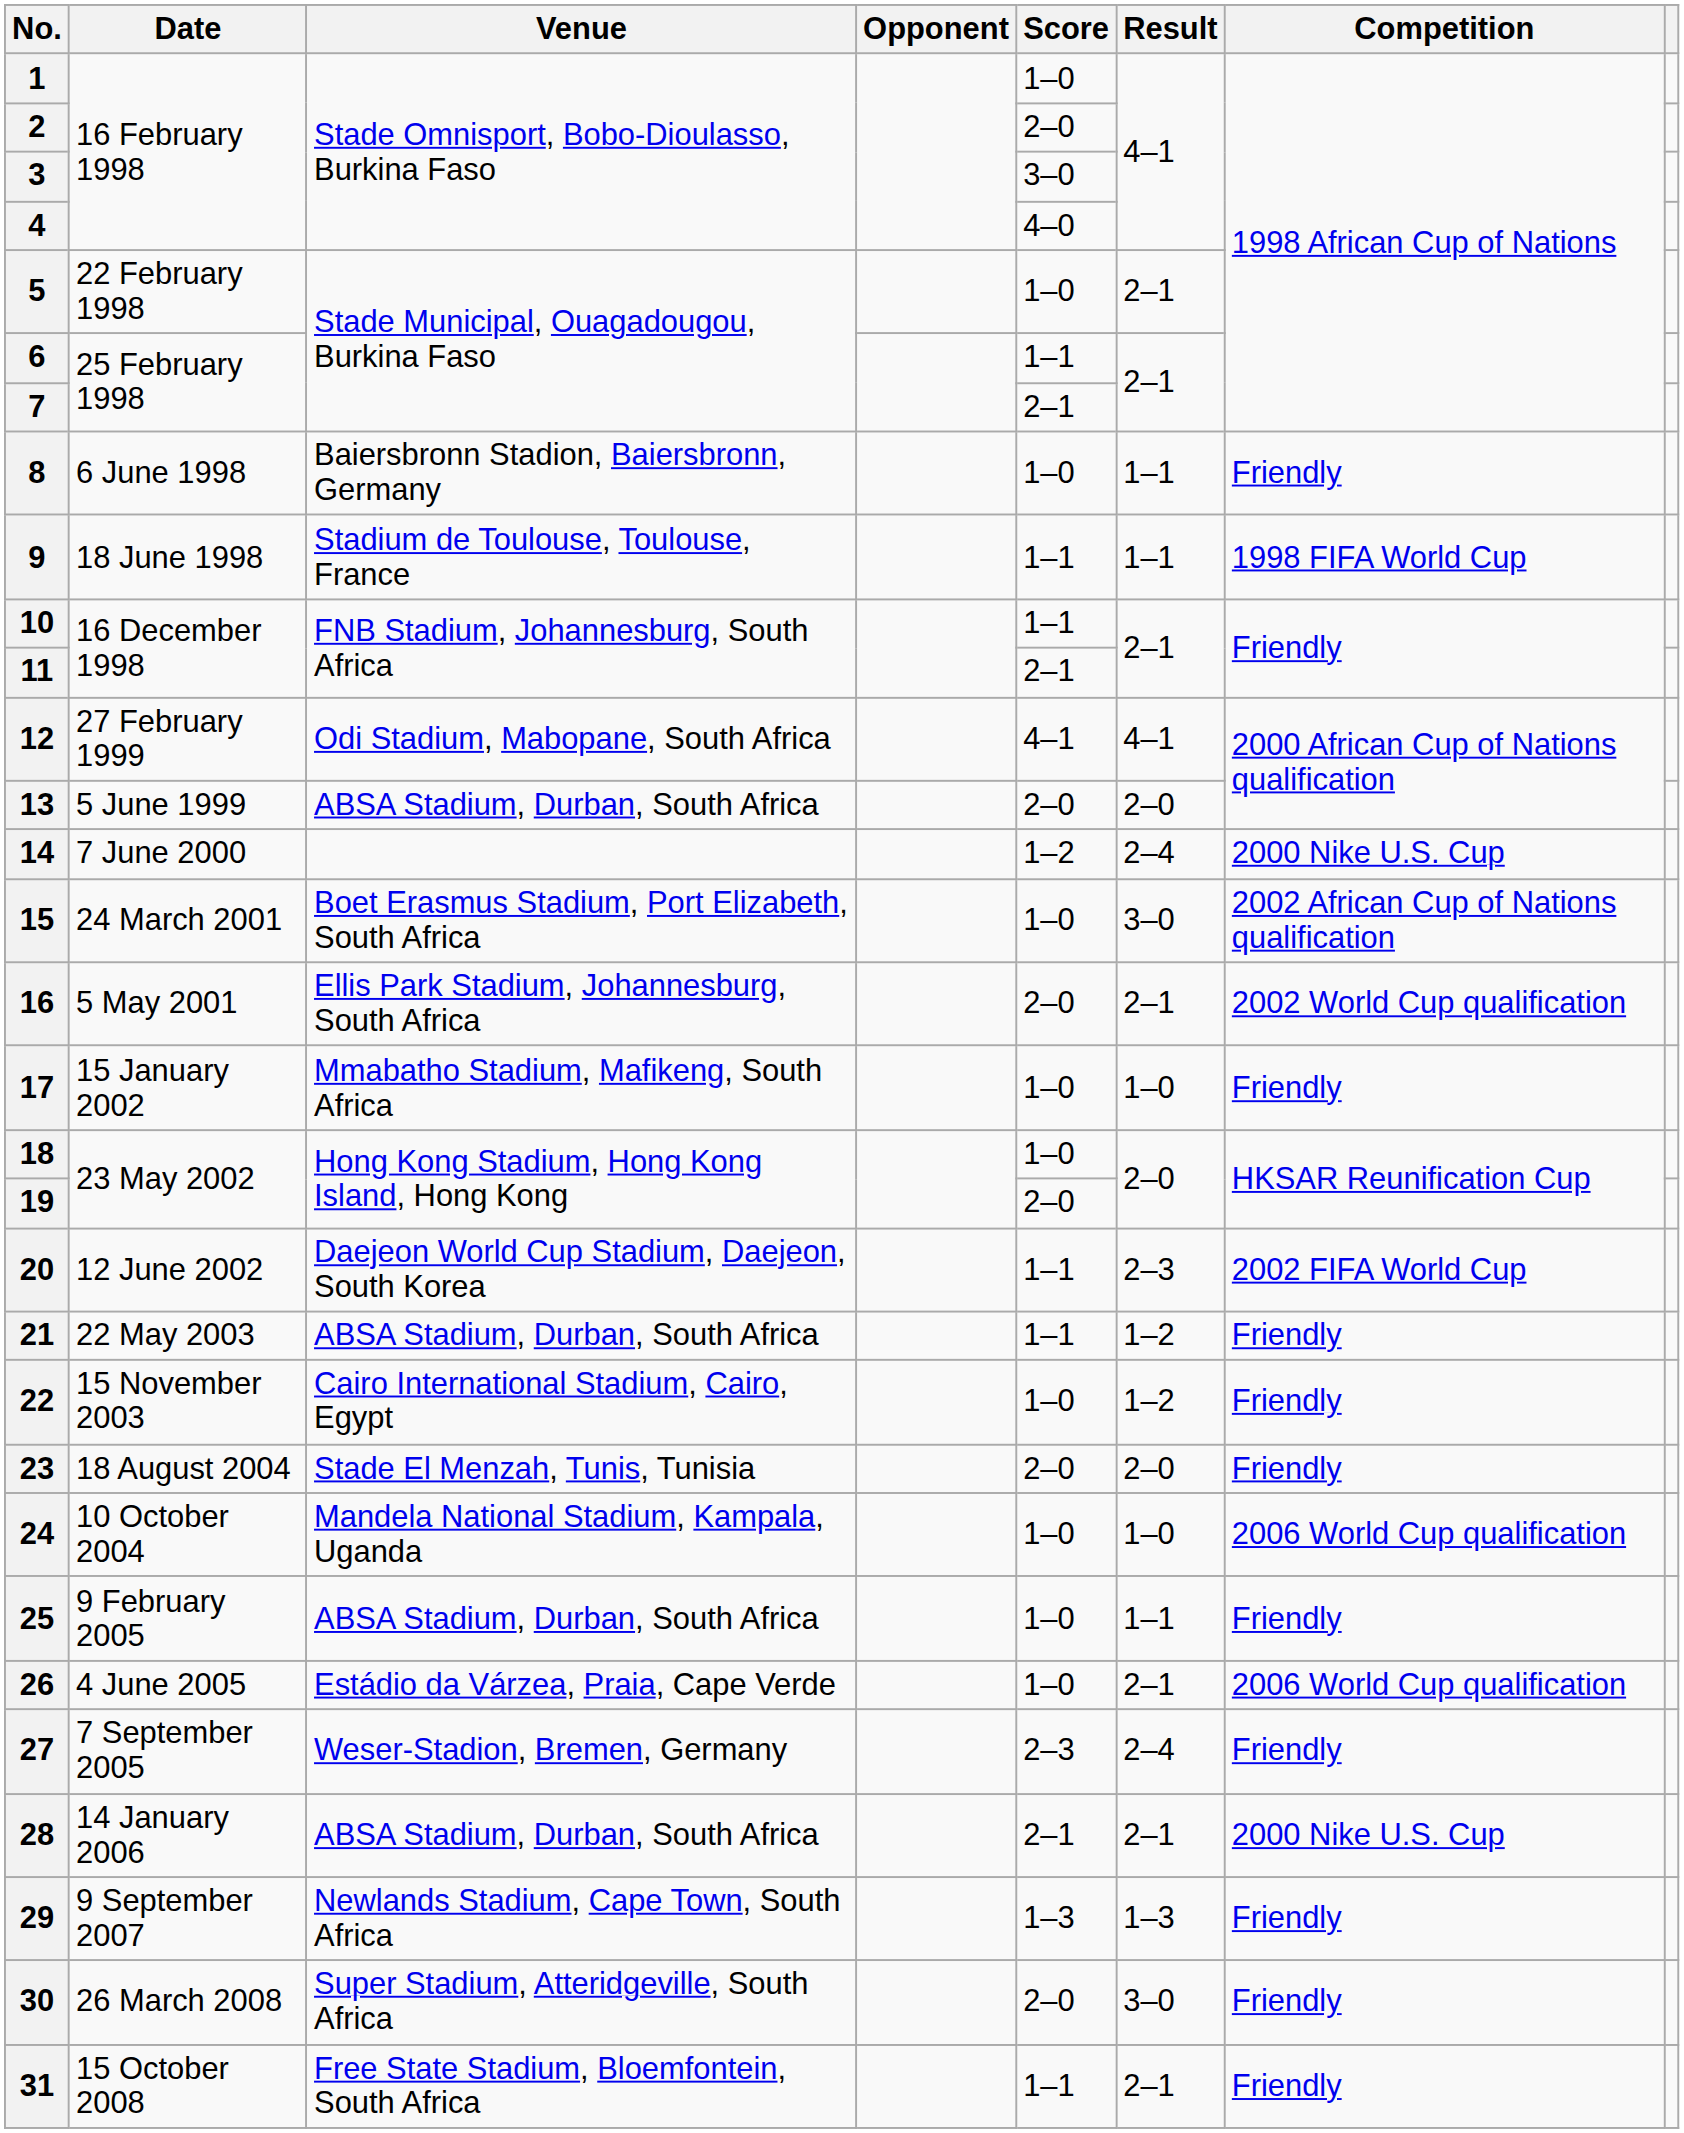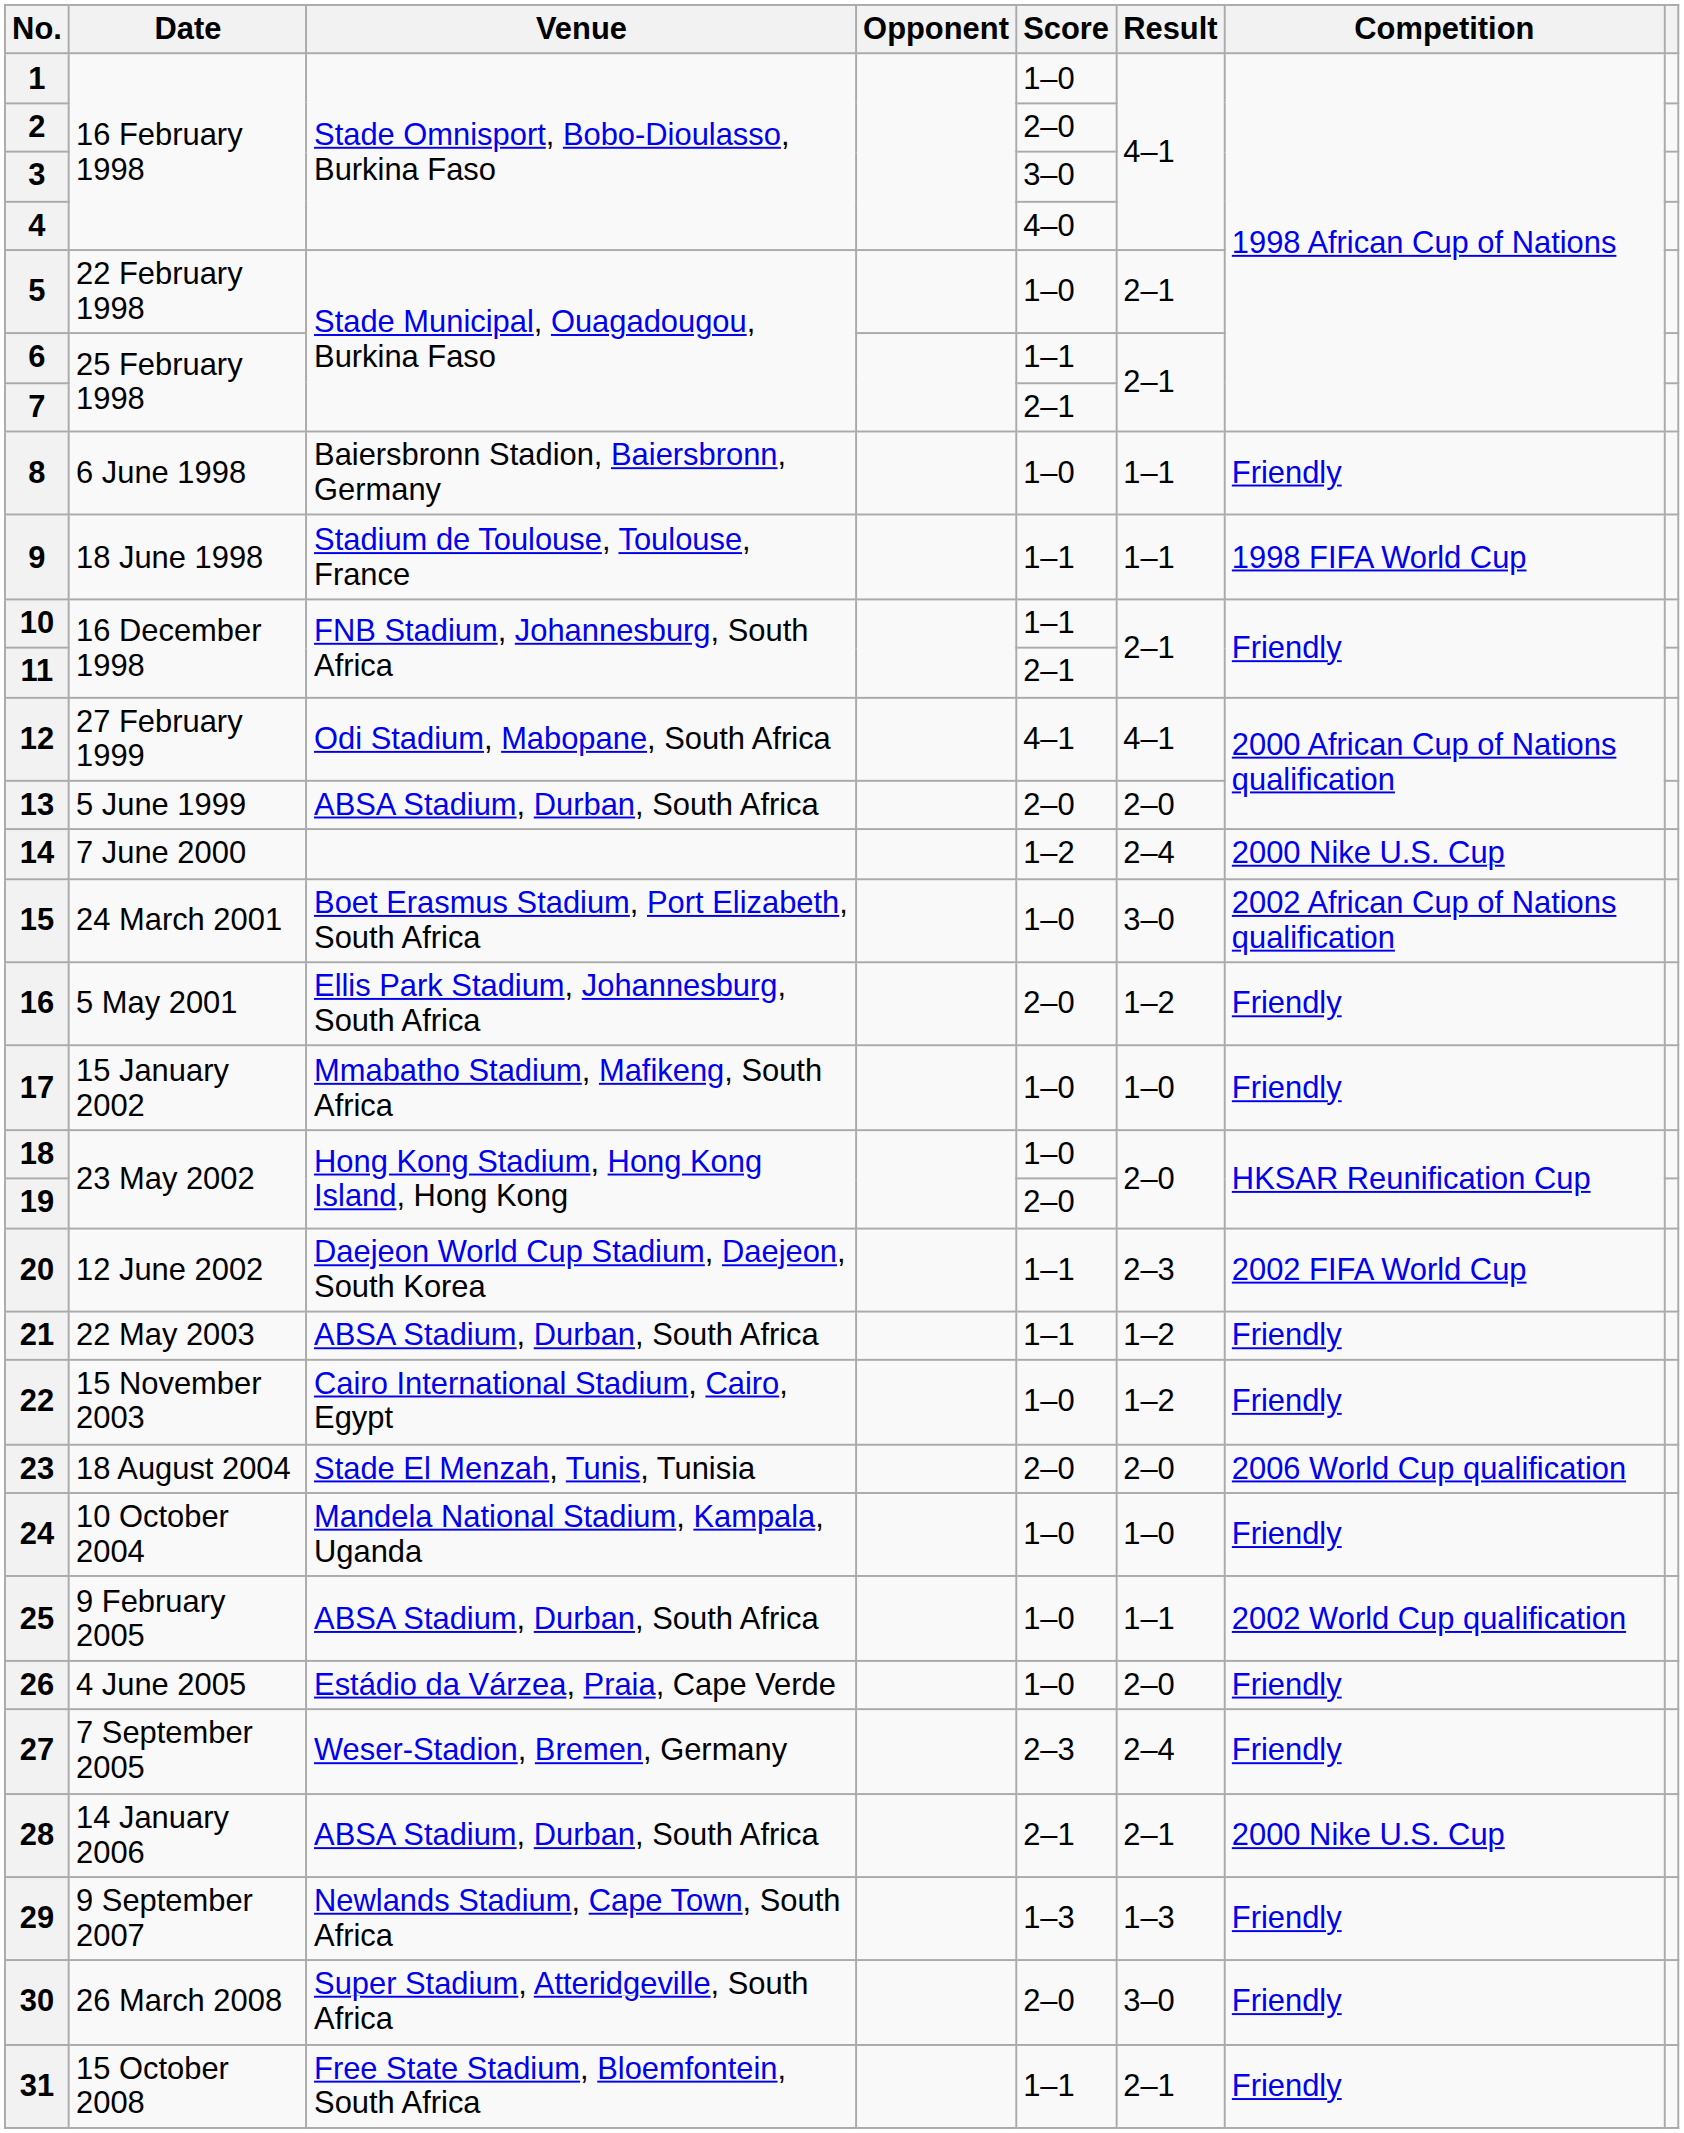16 | Result: 2–1 -> 1–2
16 | Competition: 2002 World Cup qualification -> Friendly
23 | Competition: Friendly -> 2006 World Cup qualification
24 | Competition: 2006 World Cup qualification -> Friendly
25 | Competition: Friendly -> 2002 World Cup qualification
26 | Result: 2–1 -> 2–0
26 | Competition: 2006 World Cup qualification -> Friendly
